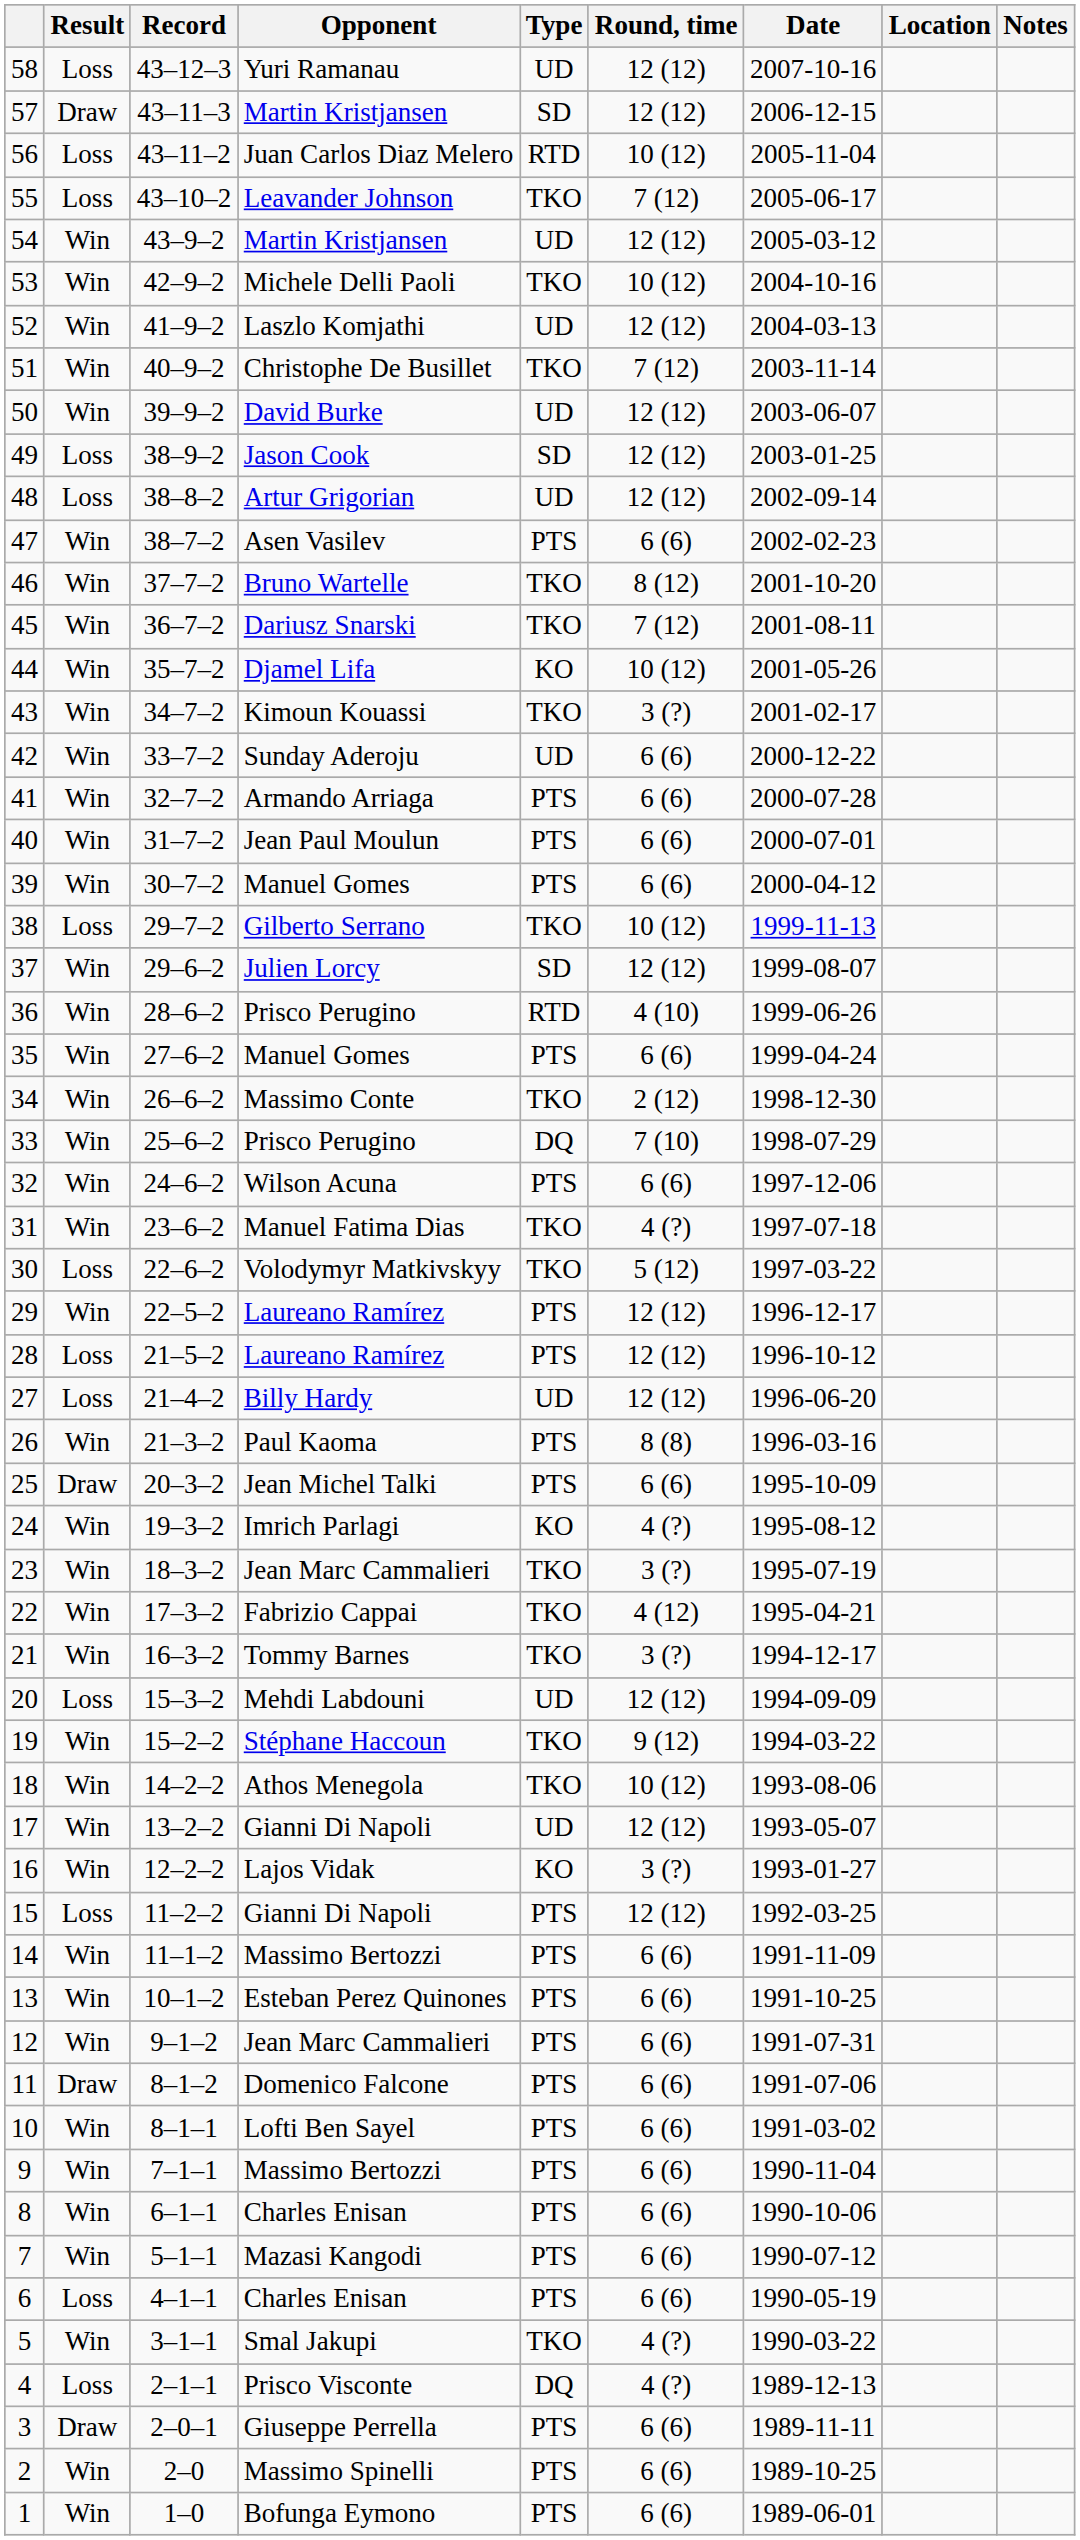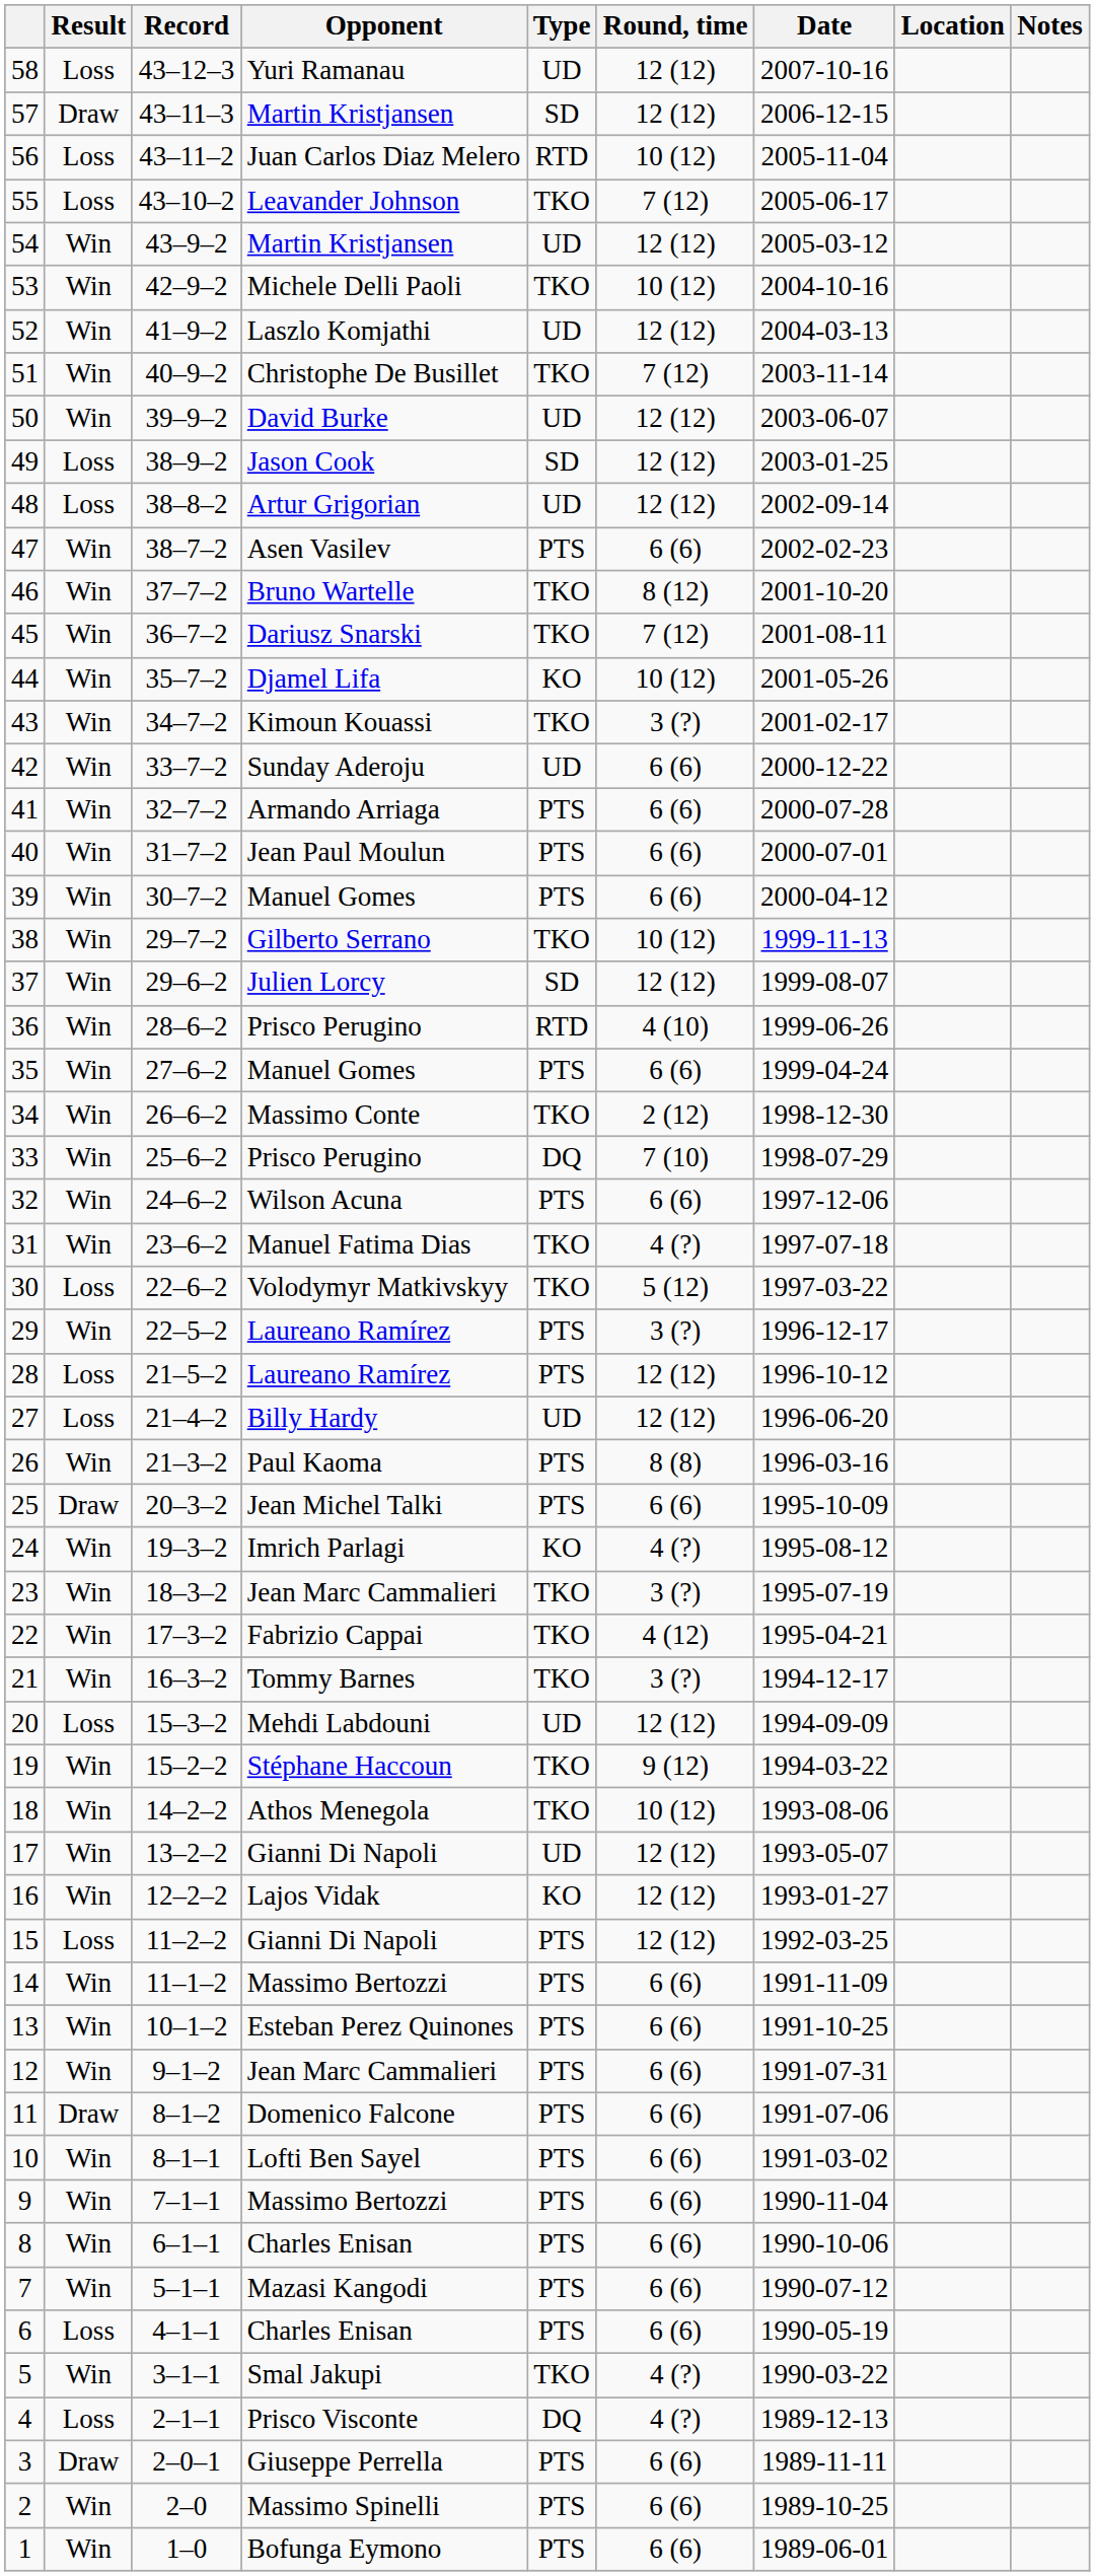38 | Result: Loss -> Win
29 | Round, time: 12 (12) -> 3 (?)
16 | Round, time: 3 (?) -> 12 (12)
